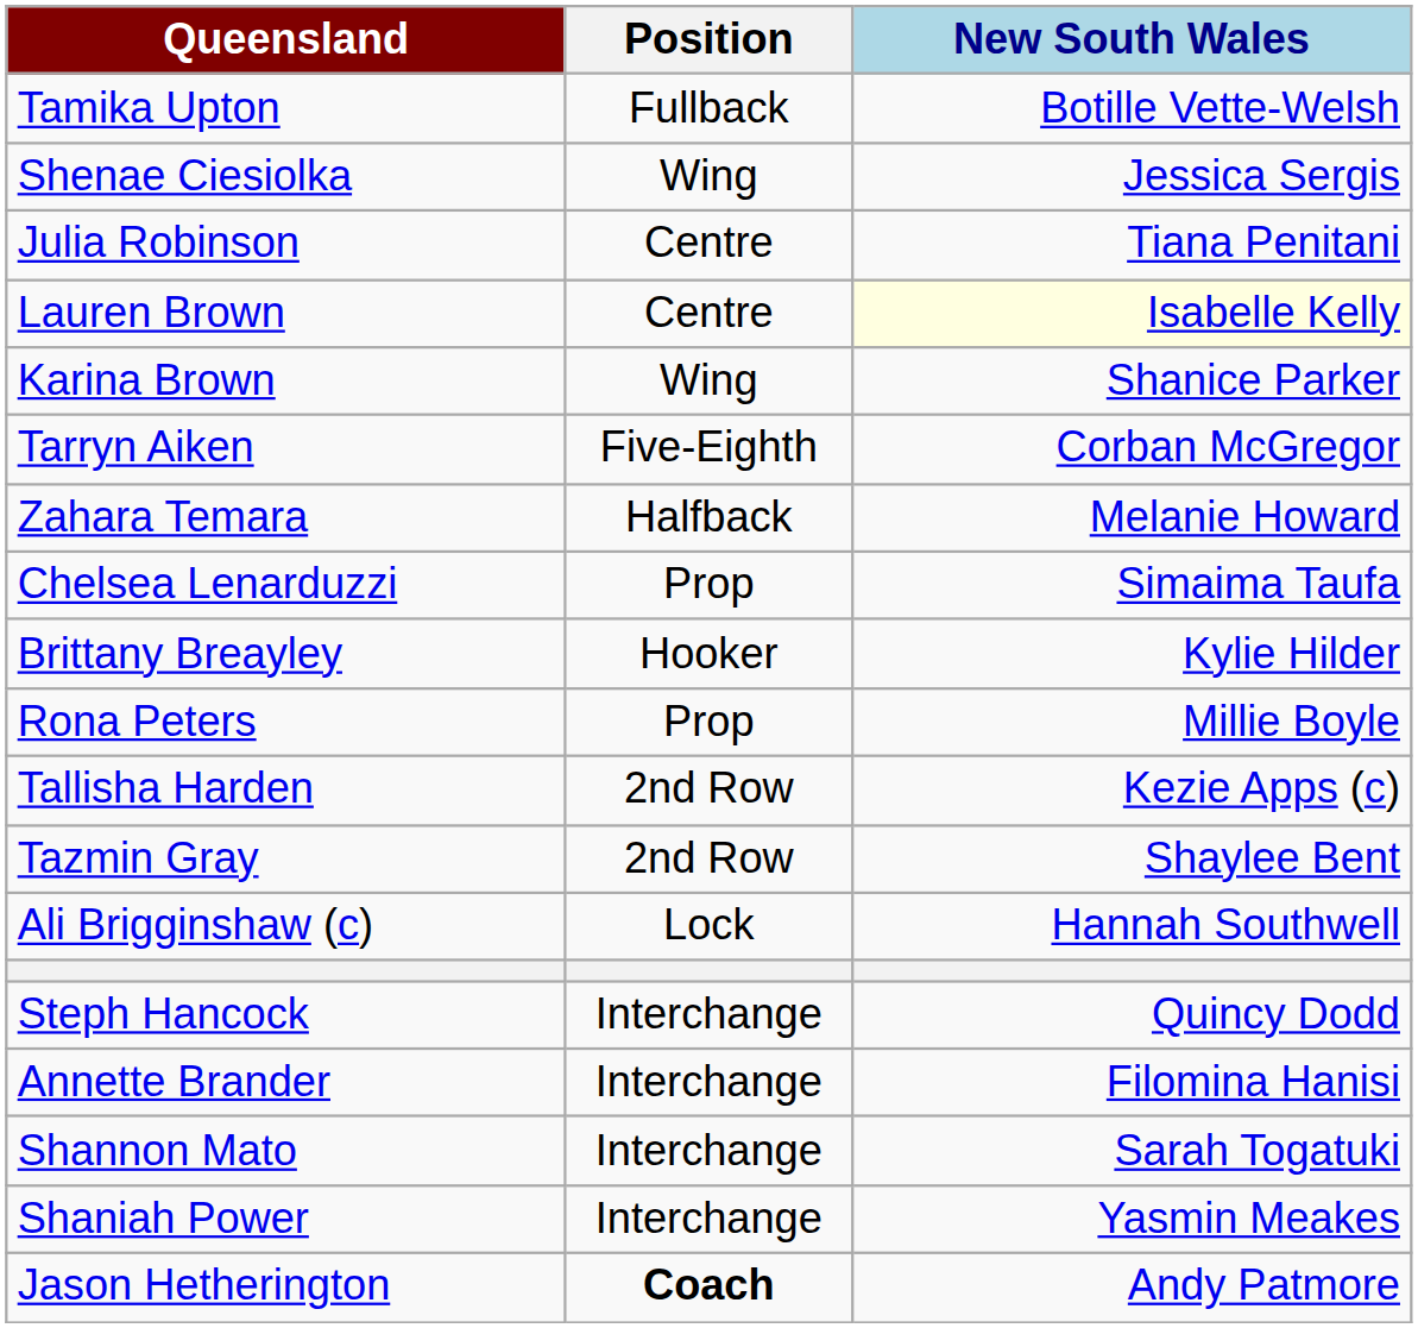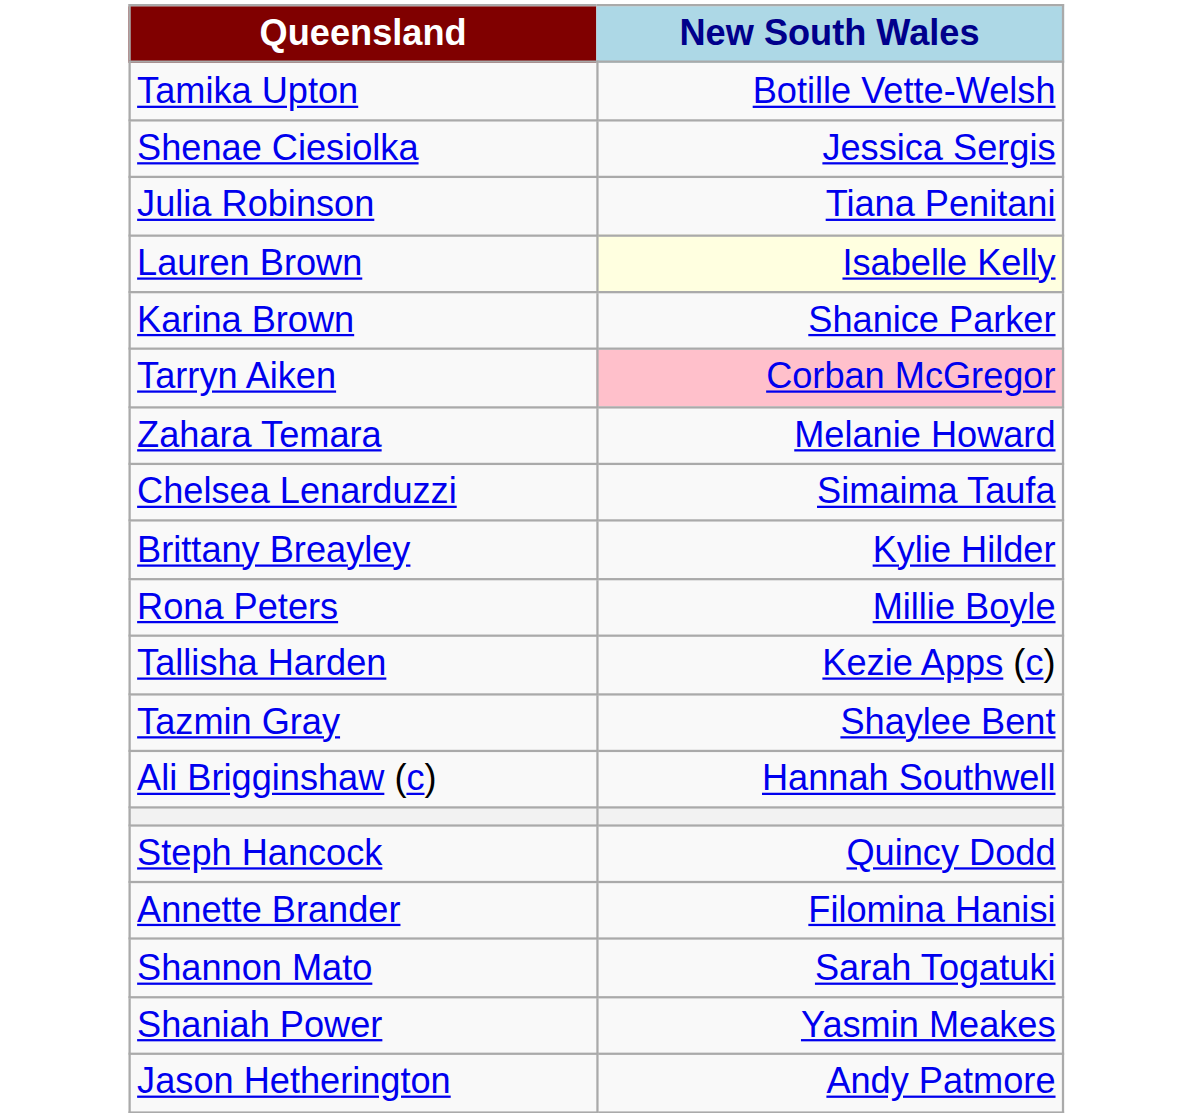- column: Position | Fullback | Wing | Centre | Centre | Wing | Five-Eighth | Halfback | Prop | Hooker | Prop | 2nd Row | 2nd Row | Lock | Interchange | Interchange | Interchange | Interchange | Coach
Tarryn Aiken | New South Wales: no background -> pink background
